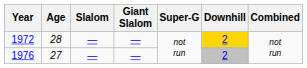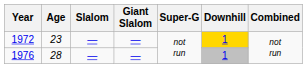1972 | Age: 28 -> 23
1972 | Downhill: 2 -> 1
1976 | Age: 27 -> 28
1976 | Downhill: 2 -> 1
